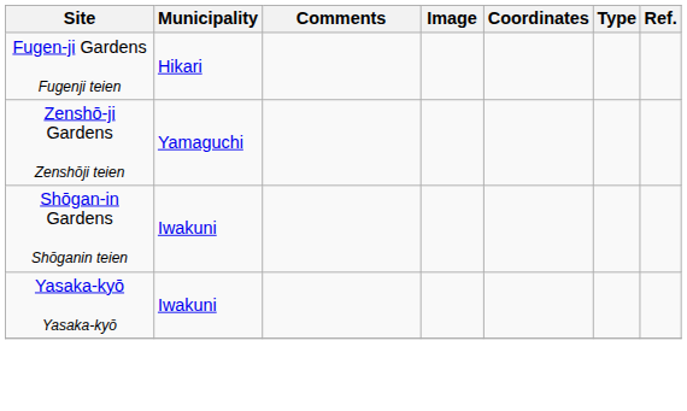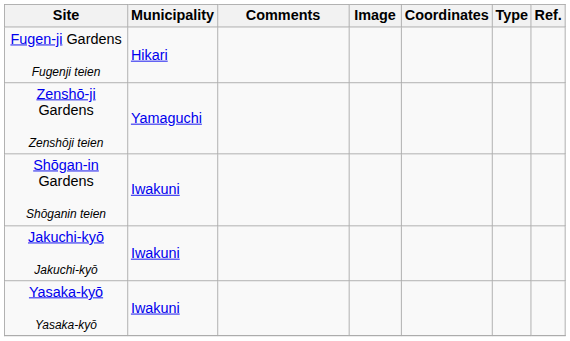+ row: Jakuchi-kyō Jakuchi-kyō | Iwakuni
